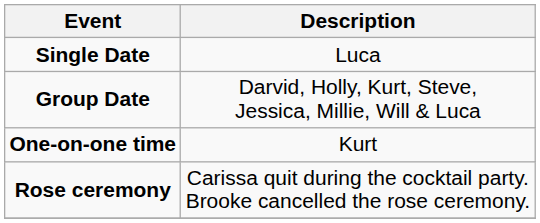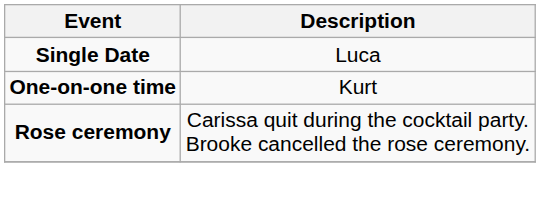- row: Group Date | Darvid, Holly, Kurt, Steve, Jessica, Millie, Will & Luca
